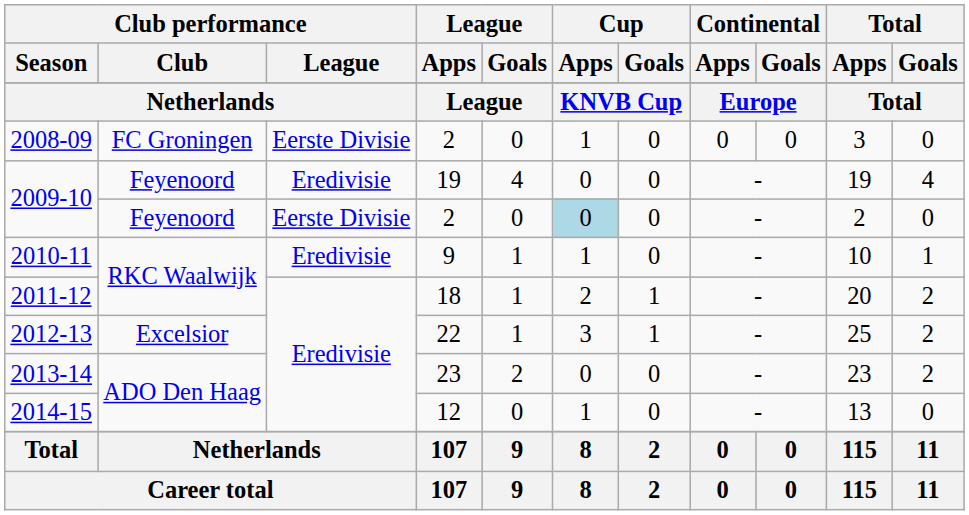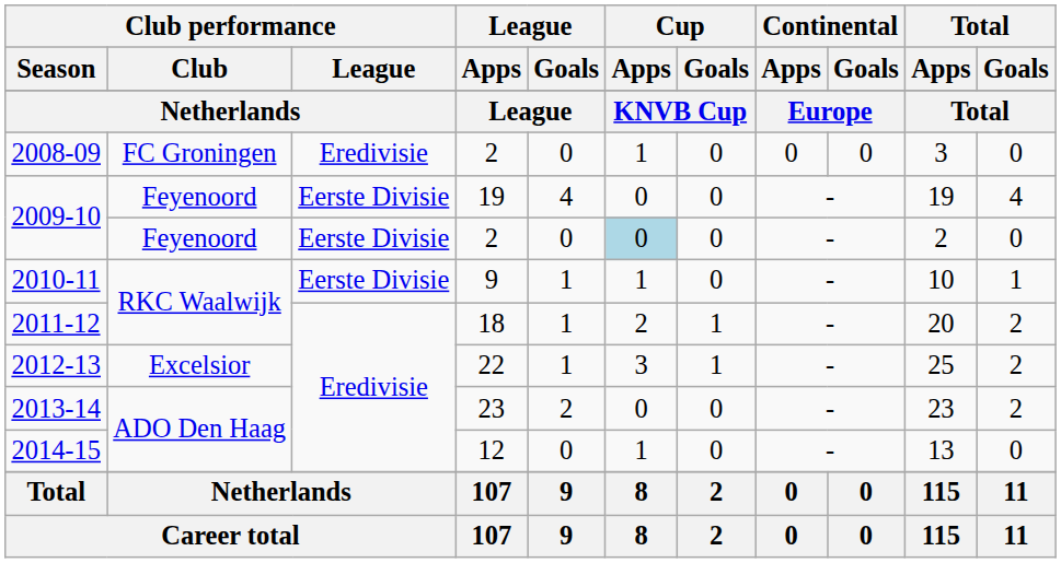2008-09 | Club performance / League: Eerste Divisie -> Eredivisie
2009-10 / 19 | Club performance / League: Eredivisie -> Eerste Divisie
2010-11 | Club performance / League: Eredivisie -> Eerste Divisie
